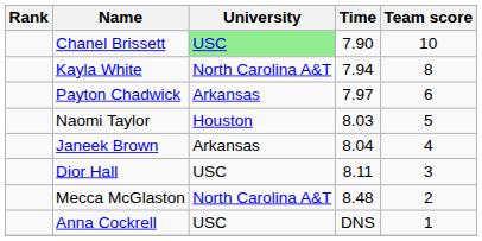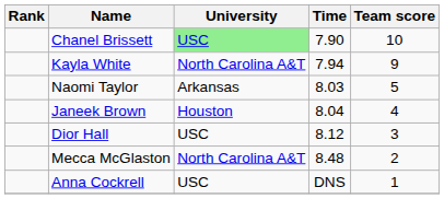Kayla White | Team score: 8 -> 9
- row: Payton Chadwick | Arkansas | 7.97 | 6
Naomi Taylor | University: Houston -> Arkansas
Janeek Brown | University: Arkansas -> Houston
Dior Hall | Time: 8.11 -> 8.12
